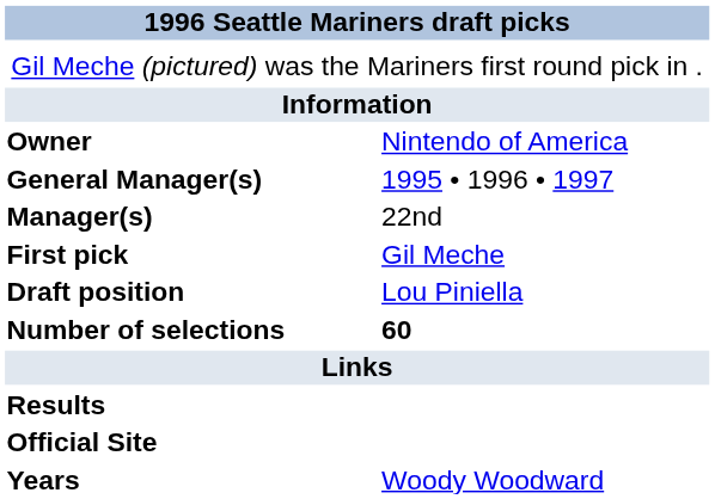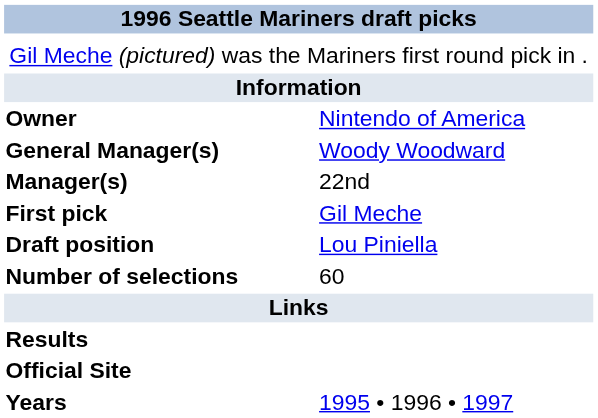General Manager(s) | column 2: 1995 • 1996 • 1997 -> Woody Woodward
Number of selections | column 2: bold -> normal
Years | column 2: Woody Woodward -> 1995 • 1996 • 1997
